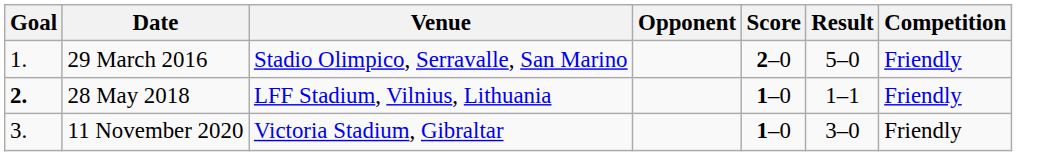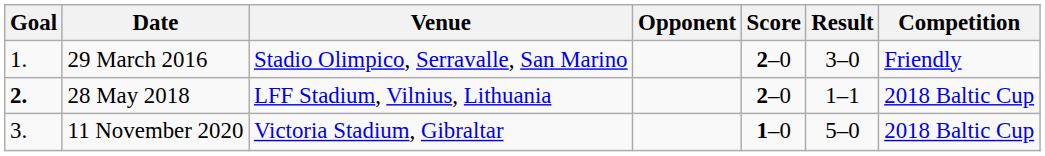29 March 2016 | Result: 5–0 -> 3–0
28 May 2018 | Score: 1–0 -> 2–0
28 May 2018 | Competition: Friendly -> 2018 Baltic Cup
11 November 2020 | Result: 3–0 -> 5–0
11 November 2020 | Competition: Friendly -> 2018 Baltic Cup
